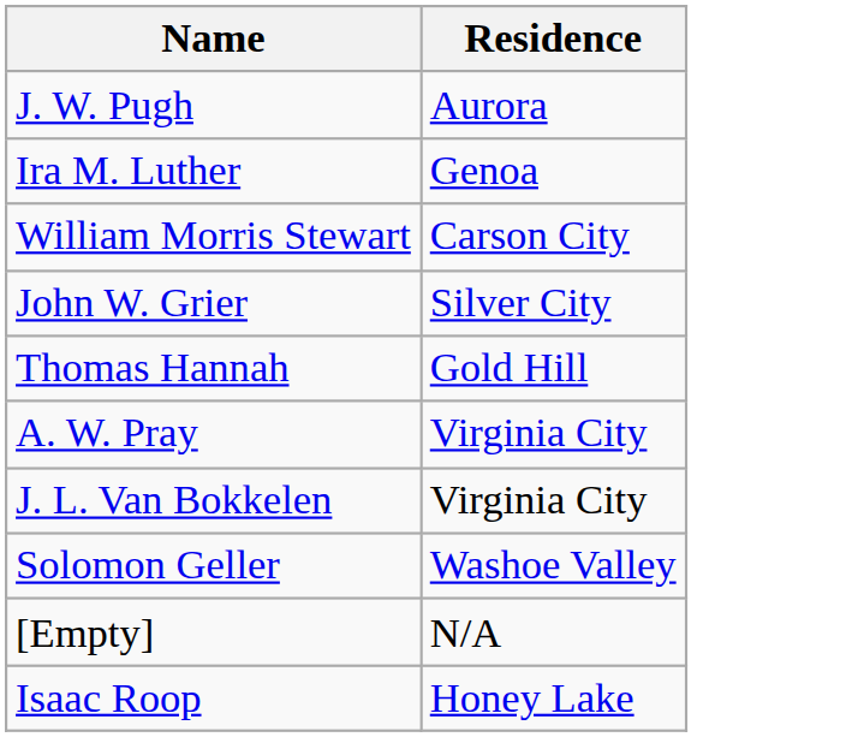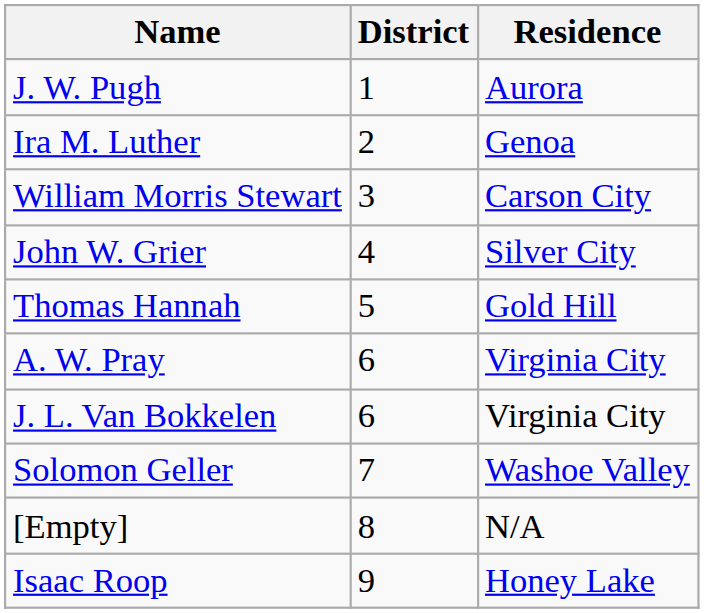+ column: District | 1 | 2 | 3 | 4 | 5 | 6 | 6 | 7 | 8 | 9
